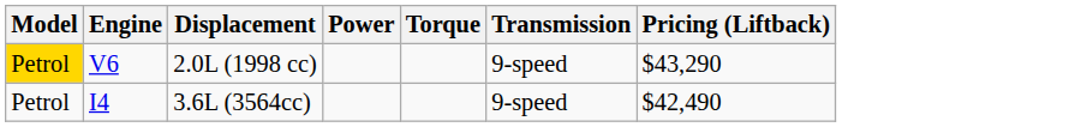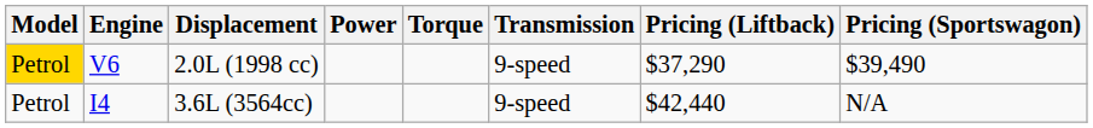+ column: Pricing (Sportswagon) | $39,490 | N/A
2.0L (1998 cc) | Pricing (Liftback): $43,290 -> $37,290
3.6L (3564cc) | Pricing (Liftback): $42,490 -> $42,440
